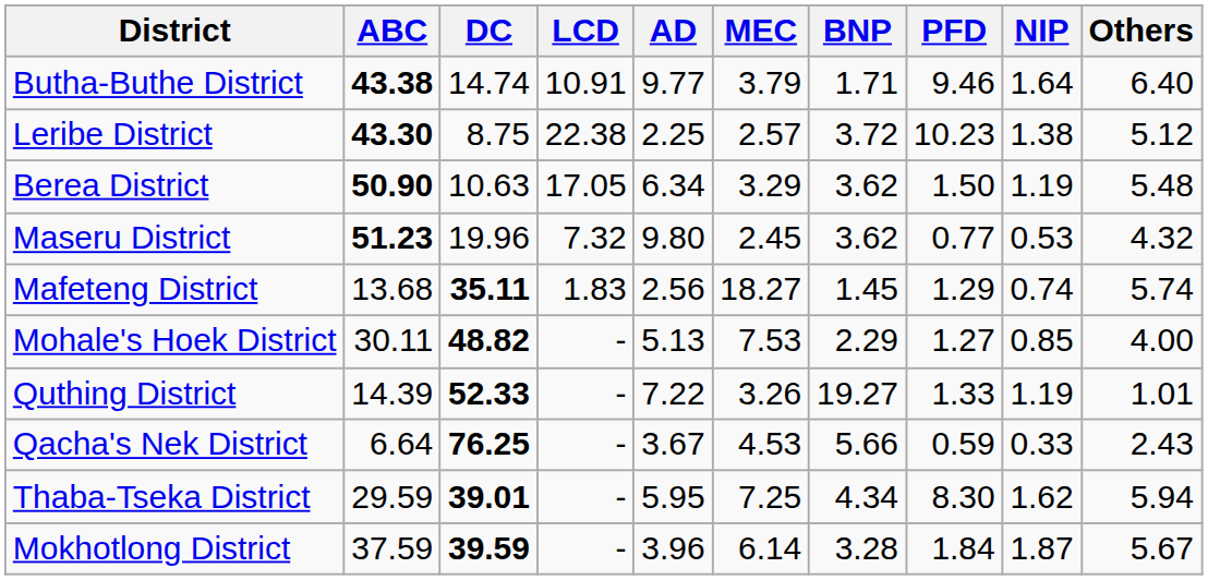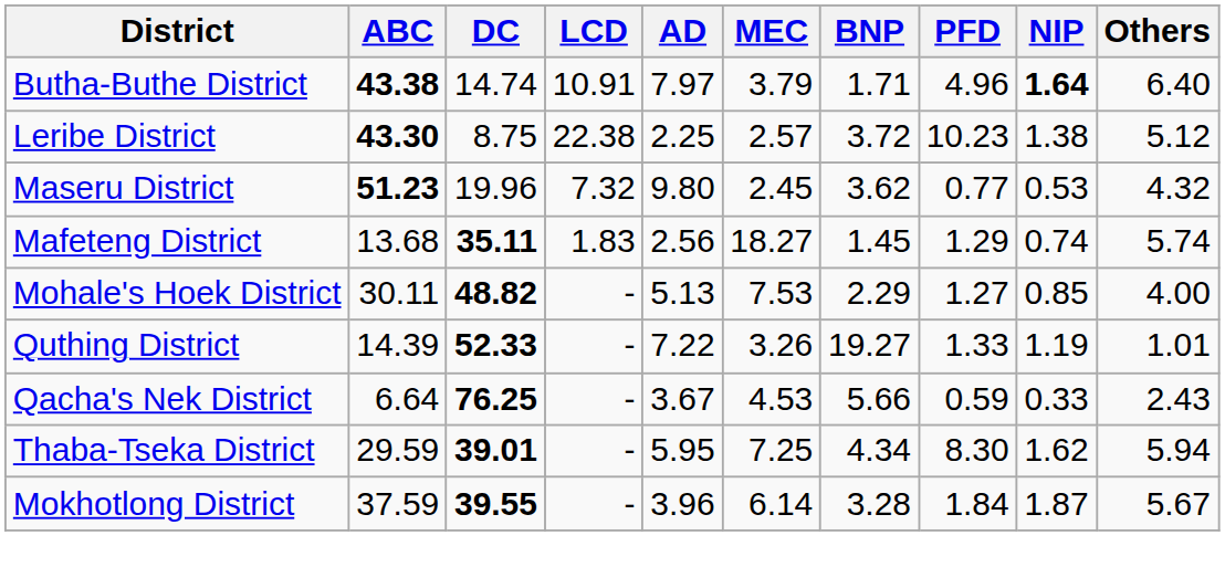Butha-Buthe District | AD: 9.77 -> 7.97
Butha-Buthe District | PFD: 9.46 -> 4.96
Butha-Buthe District | NIP: normal -> bold
- row: Berea District | 50.90 | 10.63 | 17.05 | 6.34 | 3.29 | 3.62 | 1.50 | 1.19 | 5.48
Mokhotlong District | DC: 39.59 -> 39.55
